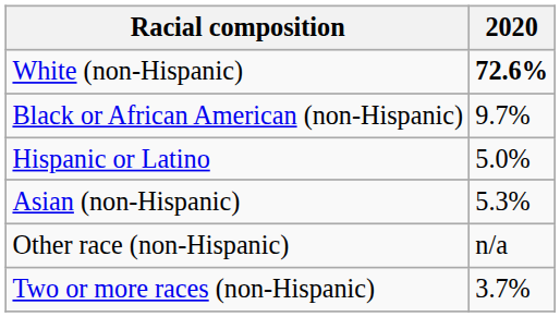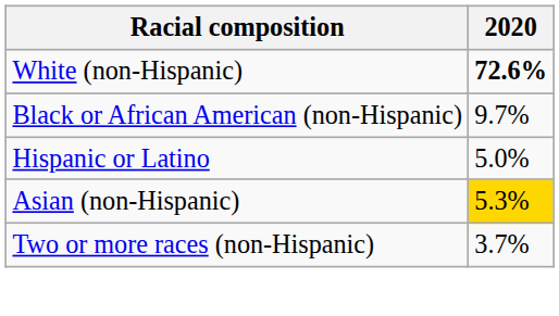Asian (non-Hispanic) | 2020: no background -> gold background
- row: Other race (non-Hispanic) | n/a
